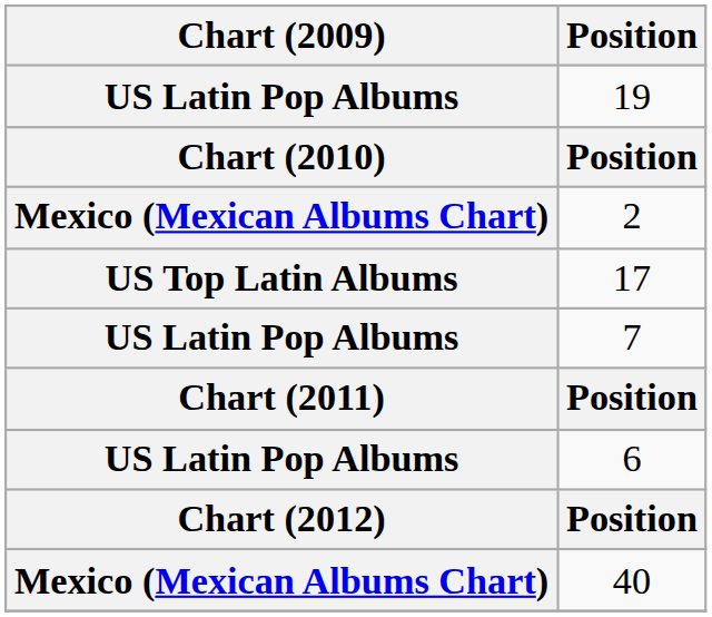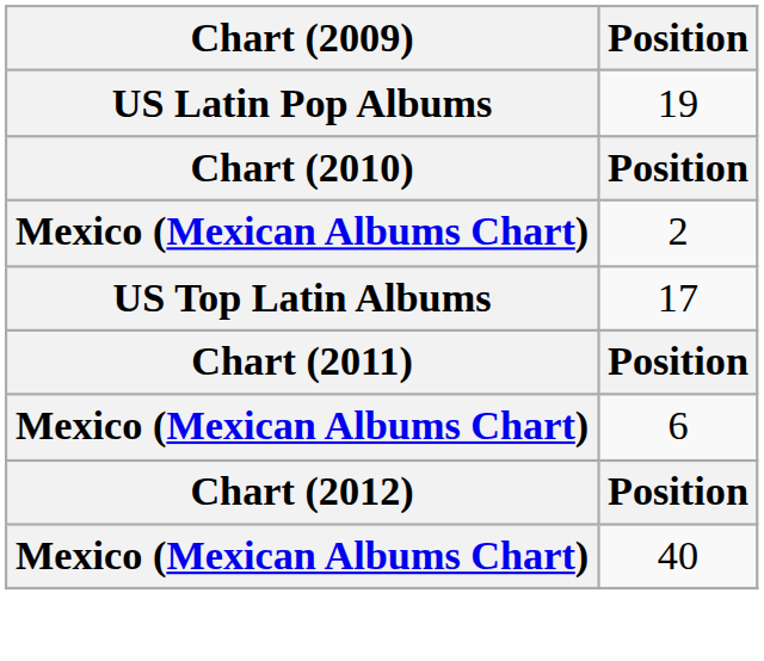- row: US Latin Pop Albums | 7
6 | Chart (2009): US Latin Pop Albums -> Mexico (Mexican Albums Chart)
